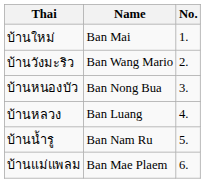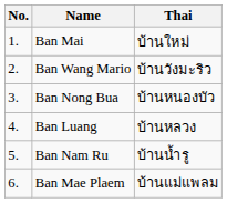columns swapped: No. <-> Thai
